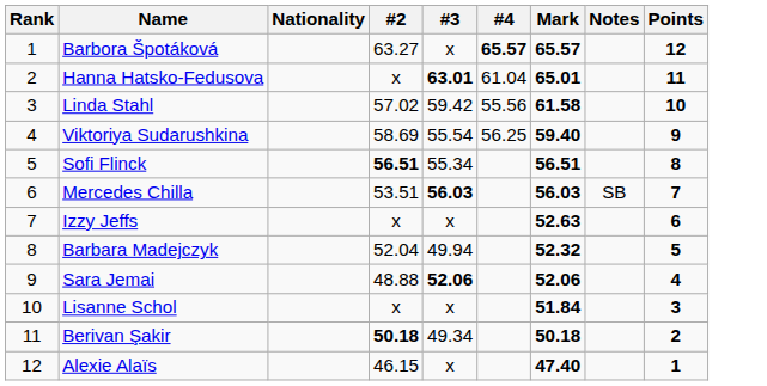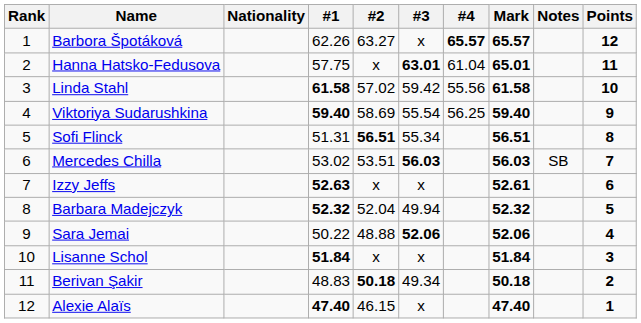+ column: #1 | 62.26 | 57.75 | 61.58 | 59.40 | 51.31 | 53.02 | 52.63 | 52.32 | 50.22 | 51.84 | 48.83 | 47.40
Izzy Jeffs | Mark: 52.63 -> 52.61
